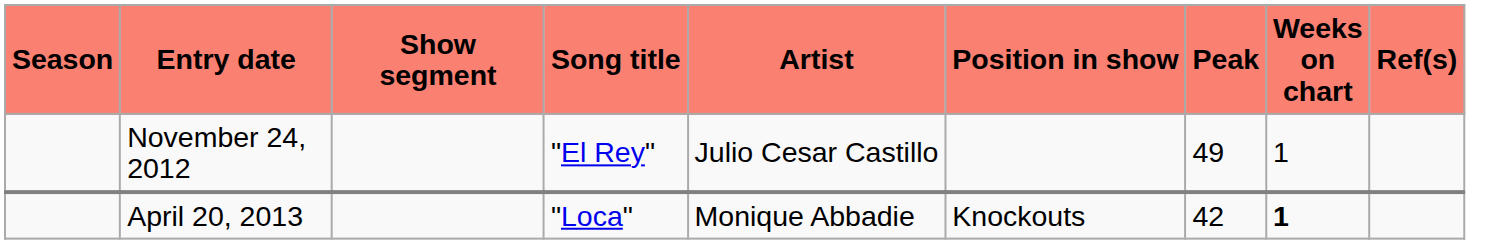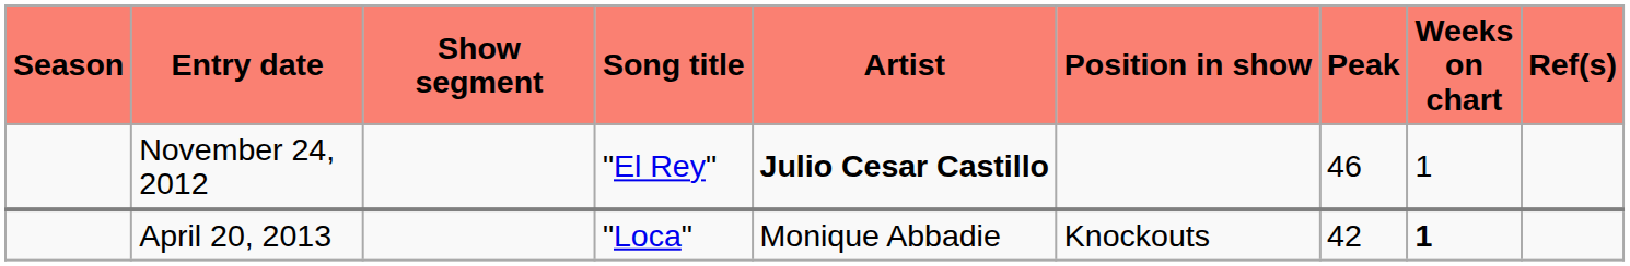November 24, 2012 | Artist: normal -> bold
November 24, 2012 | Peak: 49 -> 46
